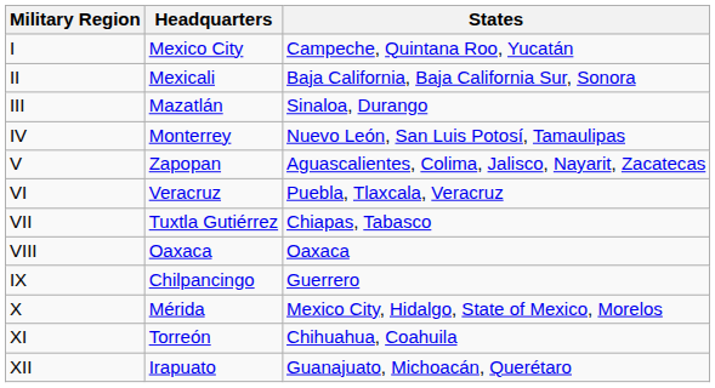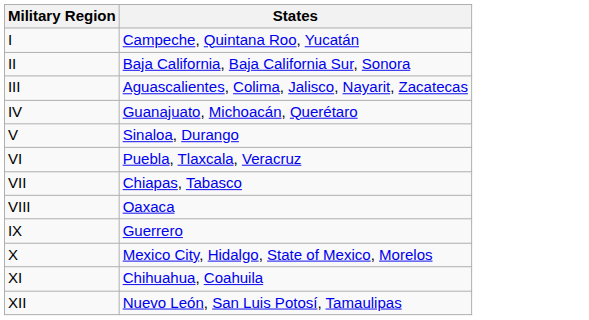- column: Headquarters | Mexico City | Mexicali | Mazatlán | Monterrey | Zapopan | Veracruz | Tuxtla Gutiérrez | Oaxaca | Chilpancingo | Mérida | Torreón | Irapuato
III | States: Sinaloa, Durango -> Aguascalientes, Colima, Jalisco, Nayarit, Zacatecas
IV | States: Nuevo León, San Luis Potosí, Tamaulipas -> Guanajuato, Michoacán, Querétaro
V | States: Aguascalientes, Colima, Jalisco, Nayarit, Zacatecas -> Sinaloa, Durango
XII | States: Guanajuato, Michoacán, Querétaro -> Nuevo León, San Luis Potosí, Tamaulipas
